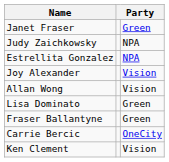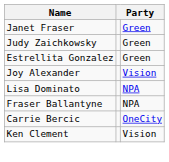Judy Zaichkowsky | column 3: NPA -> Green
Estrellita Gonzalez | column 3: NPA -> Green
- row: Allan Wong | Vision
Lisa Dominato | column 3: Green -> NPA
Fraser Ballantyne | column 3: Green -> NPA
